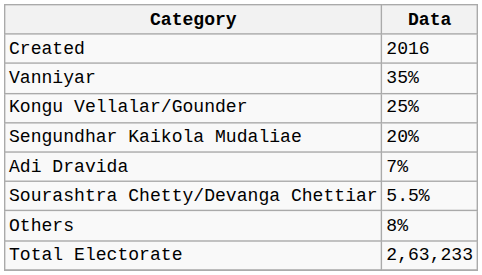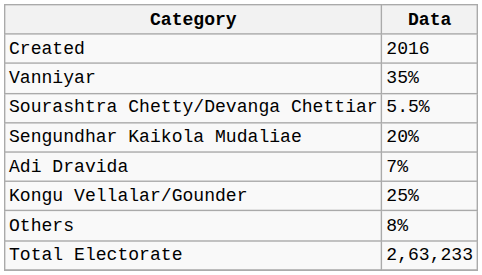rows swapped: Kongu Vellalar/Gounder <-> Sourashtra Chetty/Devanga Chettiar
